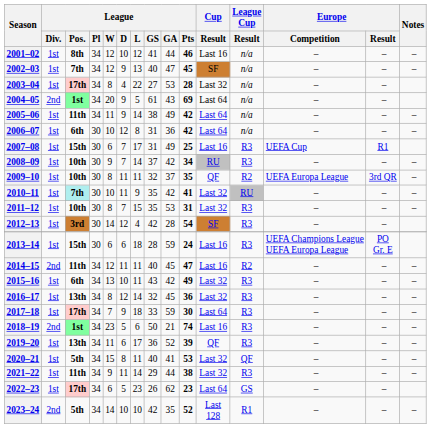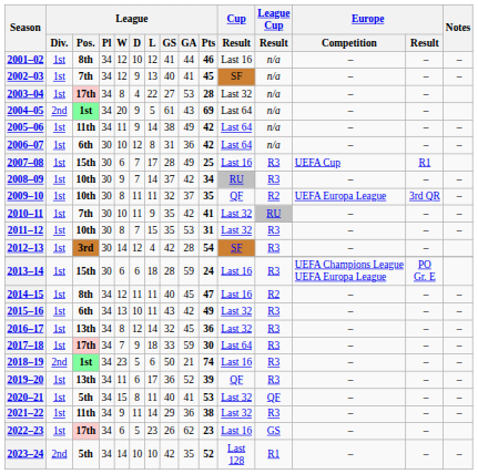2002–03 | League / GA: 47 -> 41
2007–08 | League / GS: 31 -> 28
2010–11 | League / Pos.: paleturquoise background -> no background
2014–15 | League / Div.: 2nd -> 1st
2014–15 | League / Pos.: 11th -> 8th
2021–22 | League / GA: 44 -> 36
2022–23 | Cup / Result: Last 64 -> Last 16
